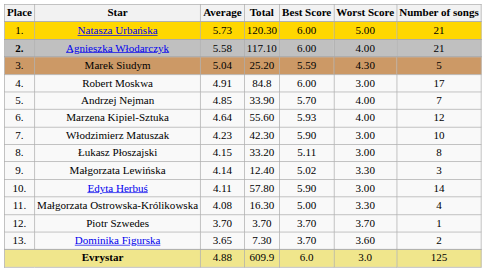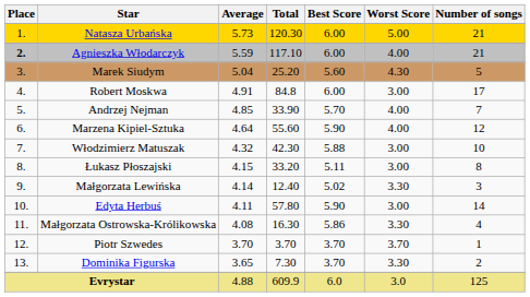Agnieszka Włodarczyk | Average: 5.58 -> 5.59
Marek Siudym | Best Score: 5.59 -> 5.60
Marzena Kipiel-Sztuka | Best Score: 5.93 -> 5.90
Włodzimierz Matuszak | Average: 4.23 -> 4.32
Włodzimierz Matuszak | Best Score: 5.90 -> 5.88
Małgorzata Ostrowska-Królikowska | Best Score: 5.00 -> 5.86
Dominika Figurska | Worst Score: 3.60 -> 3.30
